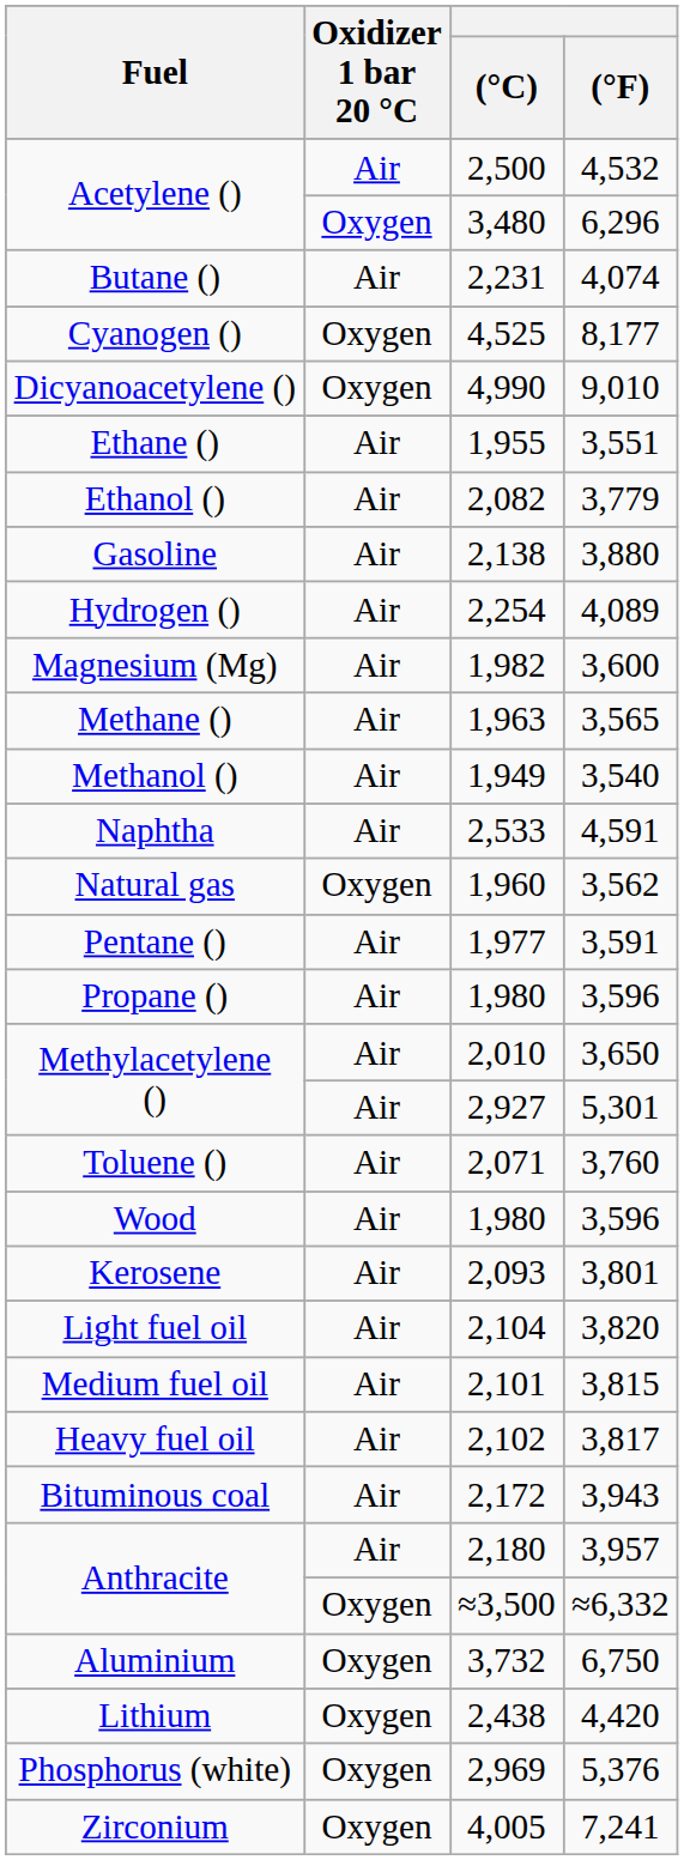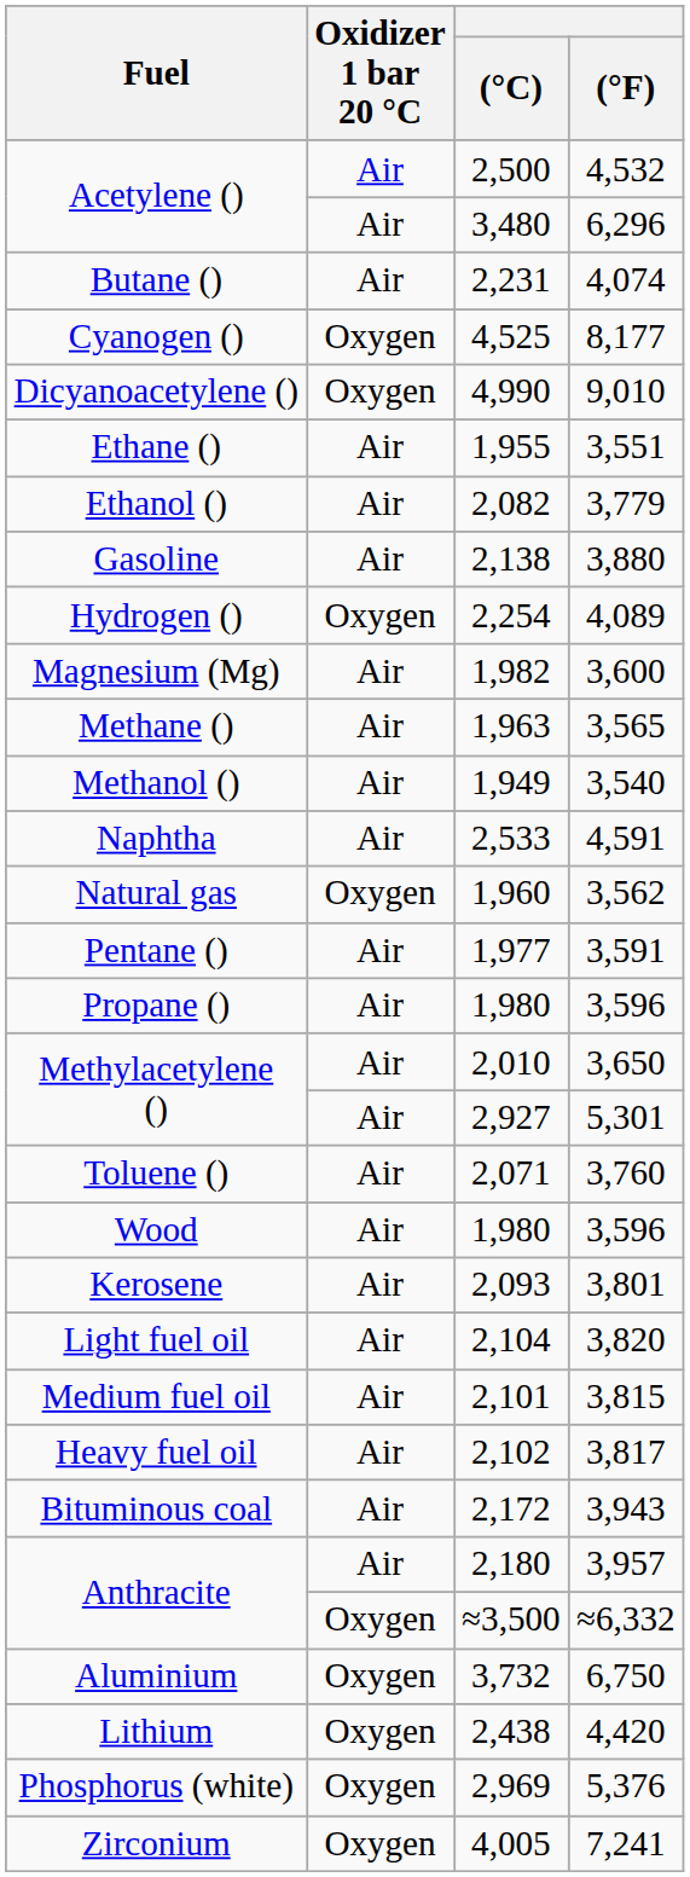Acetylene () / 3,480 | Oxidizer 1 bar 20 °C: Oxygen -> Air
Hydrogen () | Oxidizer 1 bar 20 °C: Air -> Oxygen
